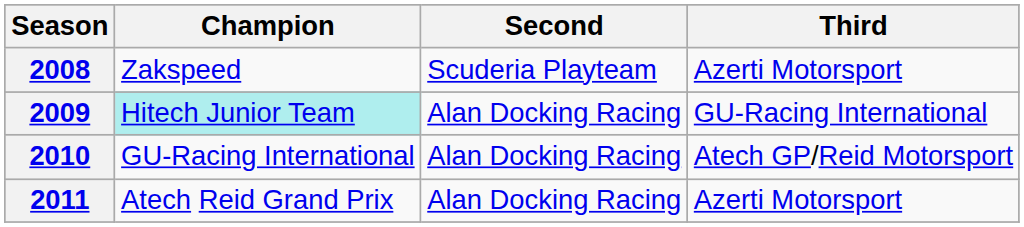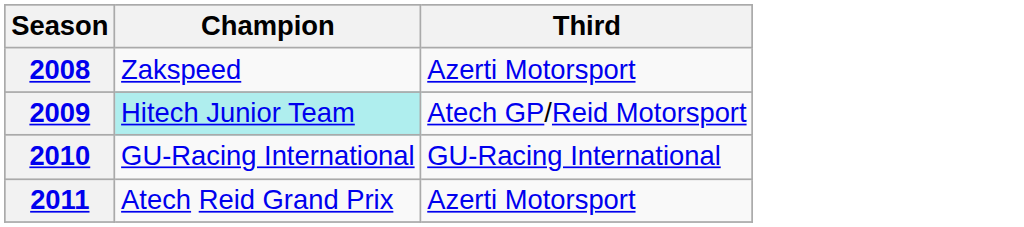- column: Second | Scuderia Playteam | Alan Docking Racing | Alan Docking Racing | Alan Docking Racing
2009 | Third: GU-Racing International -> Atech GP/Reid Motorsport
2010 | Third: Atech GP/Reid Motorsport -> GU-Racing International
